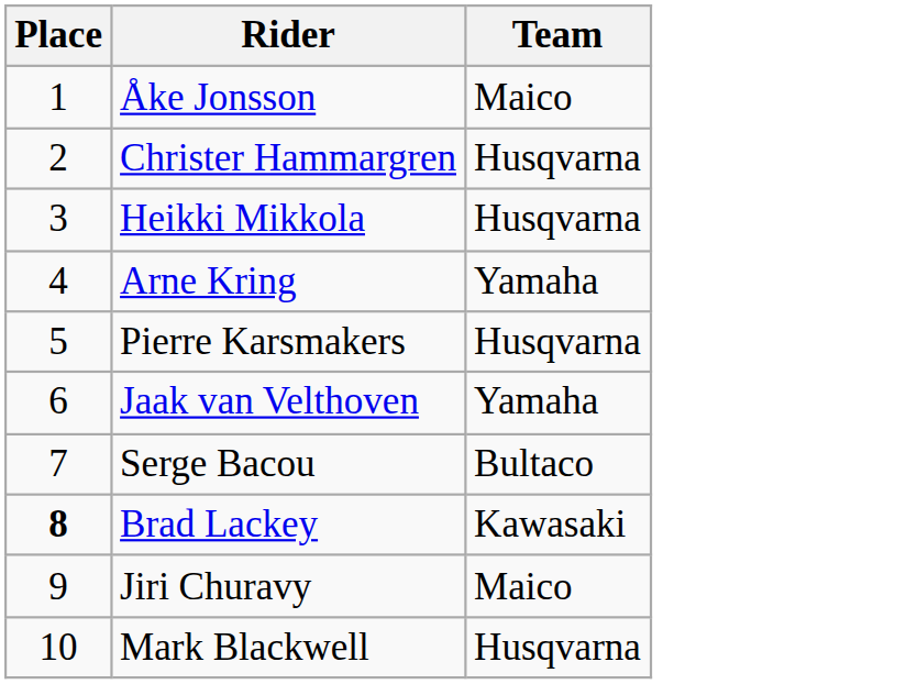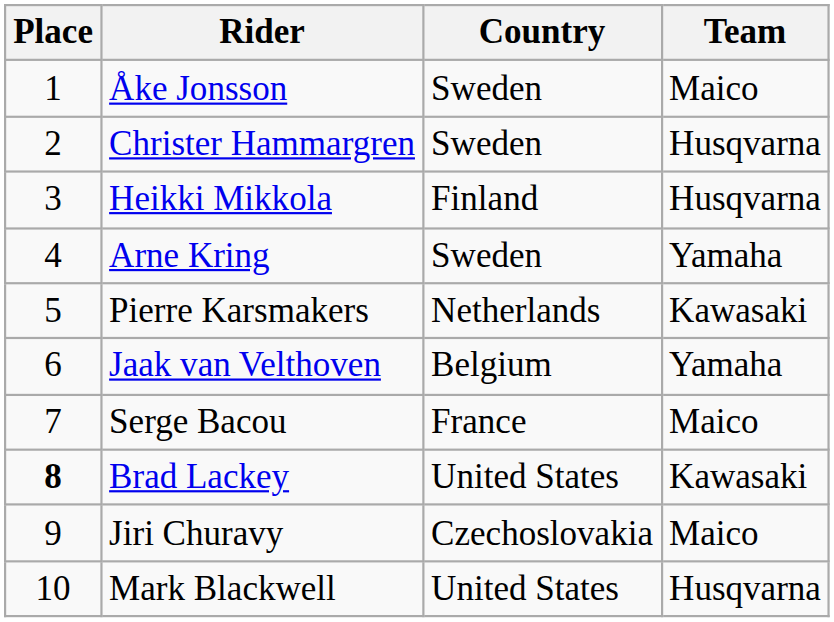+ column: Country | Sweden | Sweden | Finland | Sweden | Netherlands | Belgium | France | United States | Czechoslovakia | United States
Pierre Karsmakers | Team: Husqvarna -> Kawasaki
Serge Bacou | Team: Bultaco -> Maico
